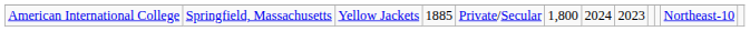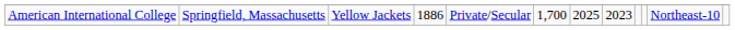American International College | column 4: 1885 -> 1886
American International College | column 6: 1,800 -> 1,700
American International College | column 7: 2024 -> 2025
